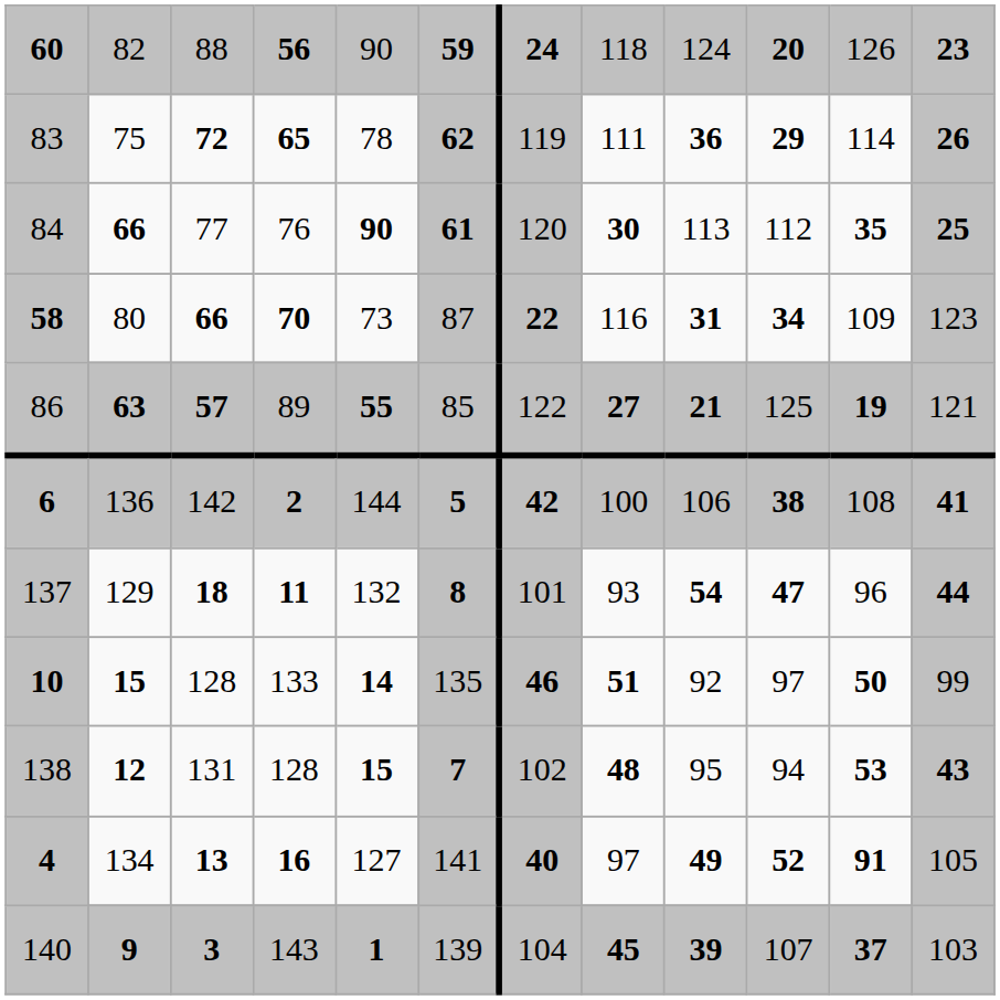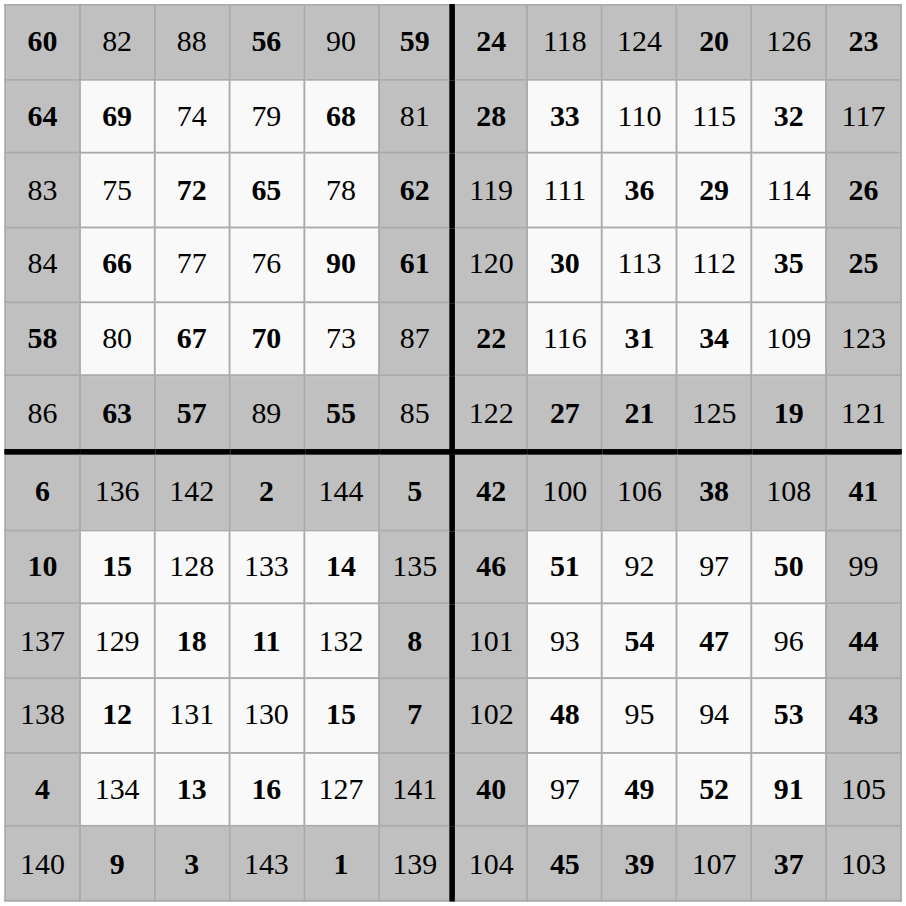+ row: 64 | 69 | 74 | 79 | 68 | 81 | 28 | 33 | 110 | 115 | 32 | 117
58 | column 3: 66 -> 67
rows swapped: 10 <-> 137
138 | column 4: 128 -> 130
